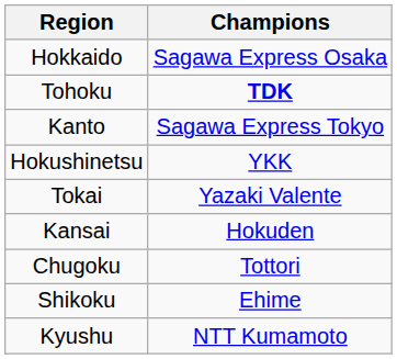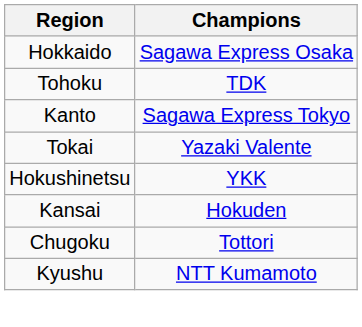Tohoku | Champions: bold -> normal
rows swapped: Hokushinetsu <-> Tokai
- row: Shikoku | Ehime
